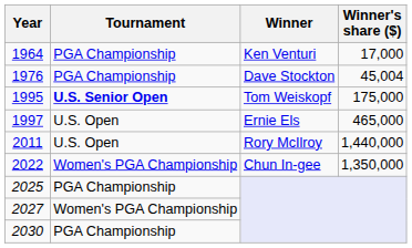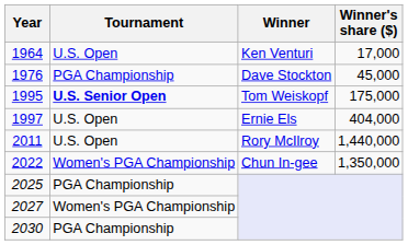1964 | Tournament: PGA Championship -> U.S. Open
1976 | Winner's share ($): 45,004 -> 45,000
1997 | Winner's share ($): 465,000 -> 404,000
